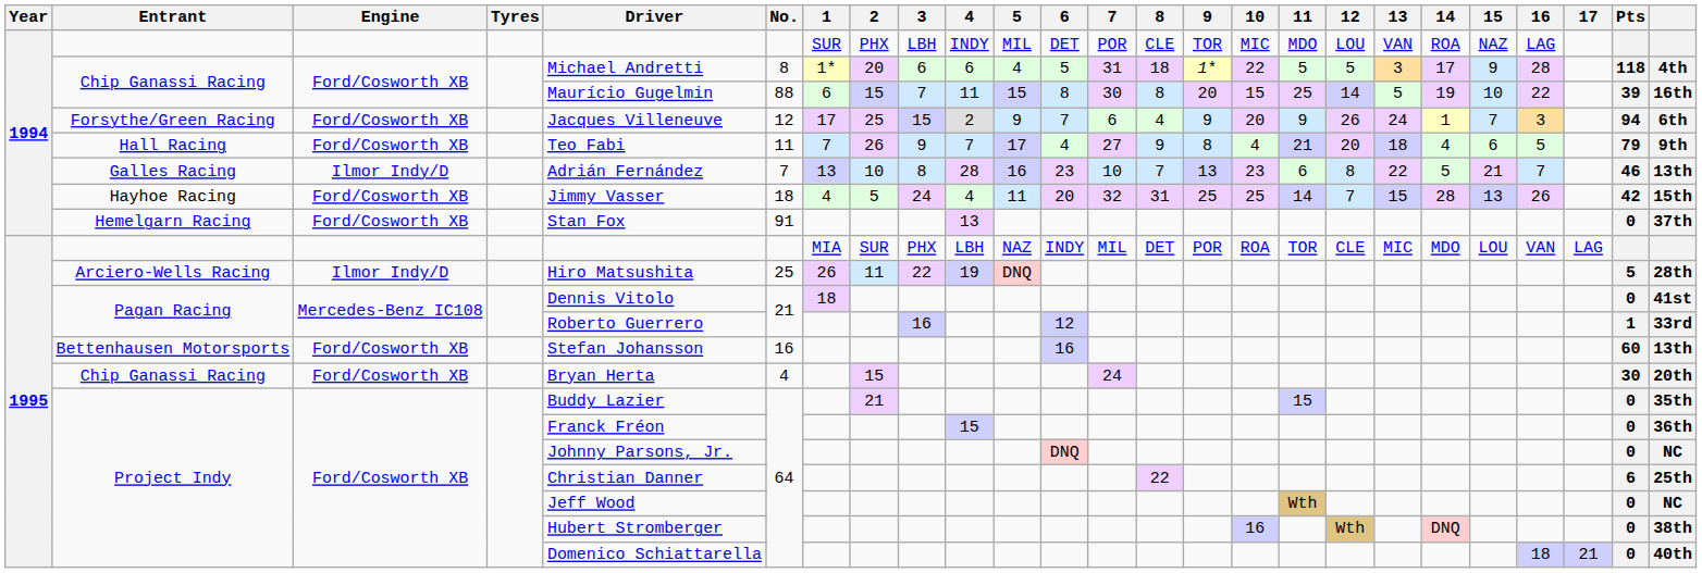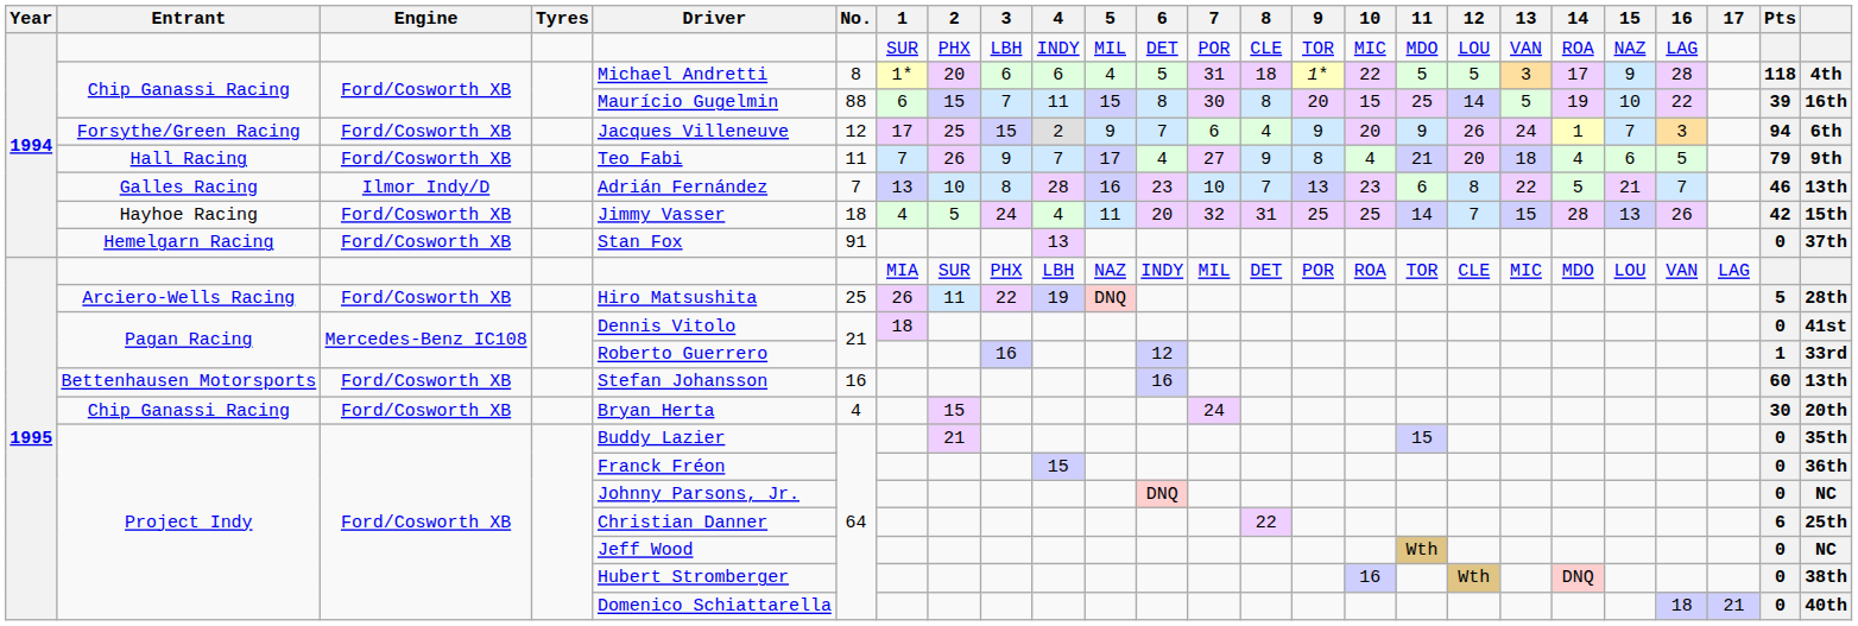Arciero-Wells Racing | Engine: Ilmor Indy/D -> Ford/Cosworth XB
